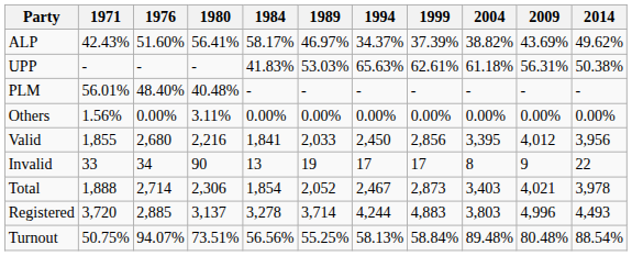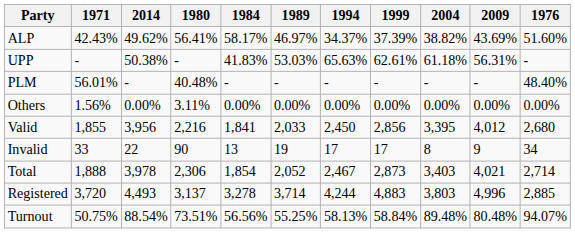columns swapped: 1976 <-> 2014
